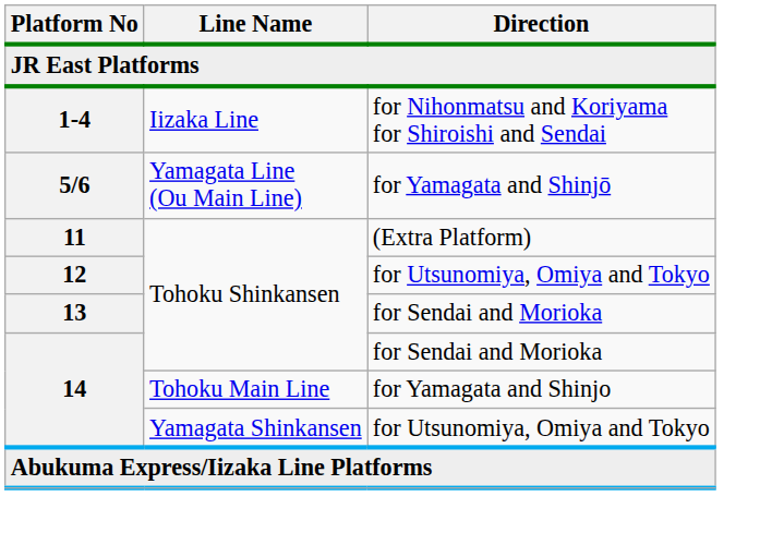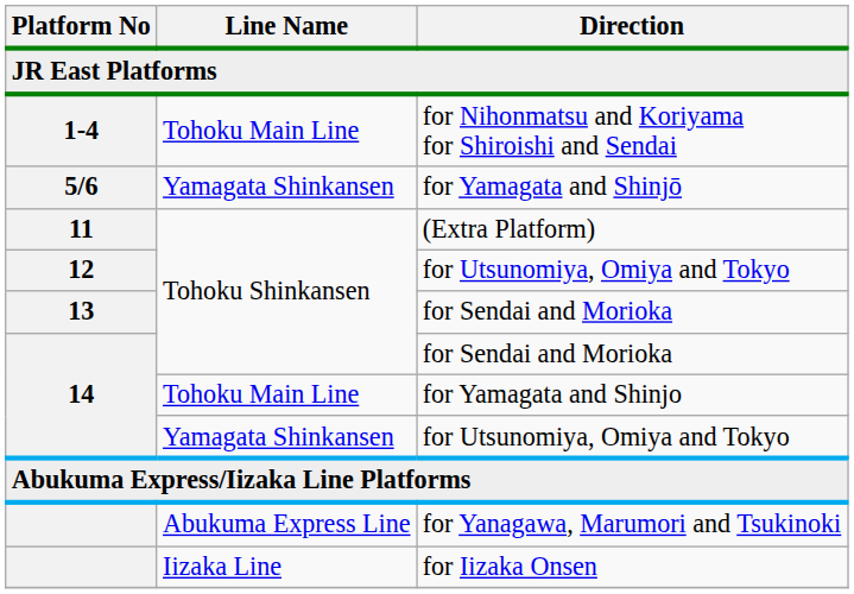for Nihonmatsu and Koriyama for Shiroishi and Sendai | Line Name: Iizaka Line -> Tohoku Main Line
for Yamagata and Shinjō | Line Name: Yamagata Line (Ou Main Line) -> Yamagata Shinkansen
+ row: Abukuma Express Line | for Yanagawa, Marumori and Tsukinoki
+ row: Iizaka Line | for Iizaka Onsen
